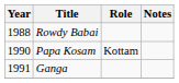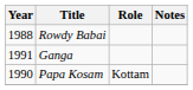rows swapped: Papa Kosam <-> Ganga
